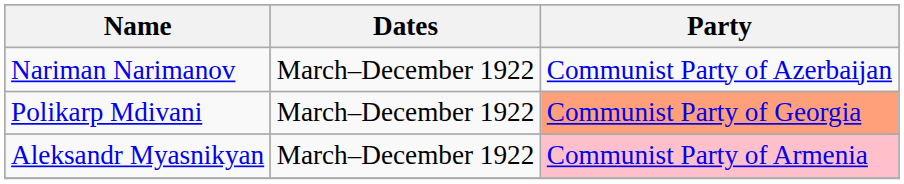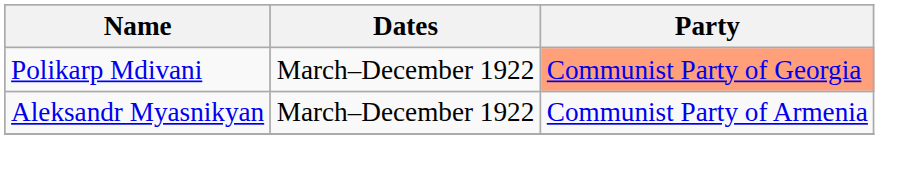- row: Nariman Narimanov | March–December 1922 | Communist Party of Azerbaijan
Aleksandr Myasnikyan | Party: pink background -> no background
